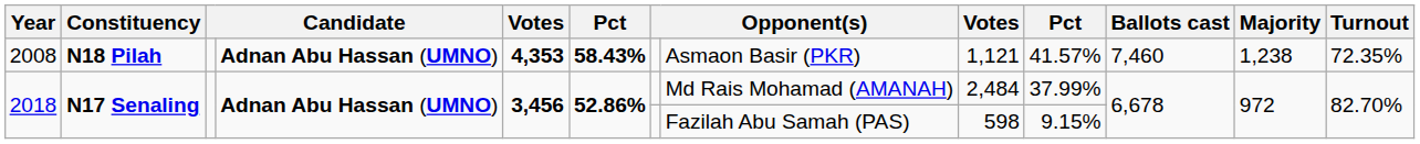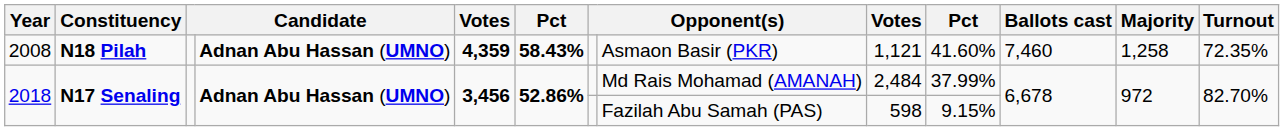2008 | column 5: 4,353 -> 4,359
2008 | column 10: 41.57% -> 41.60%
2008 | Majority: 1,238 -> 1,258
